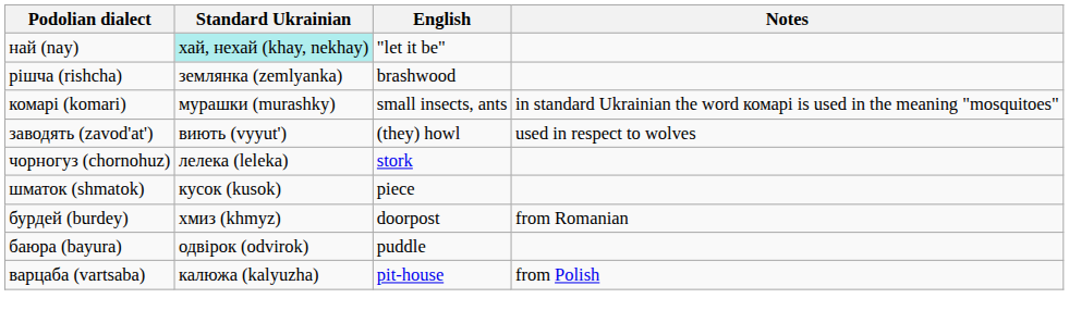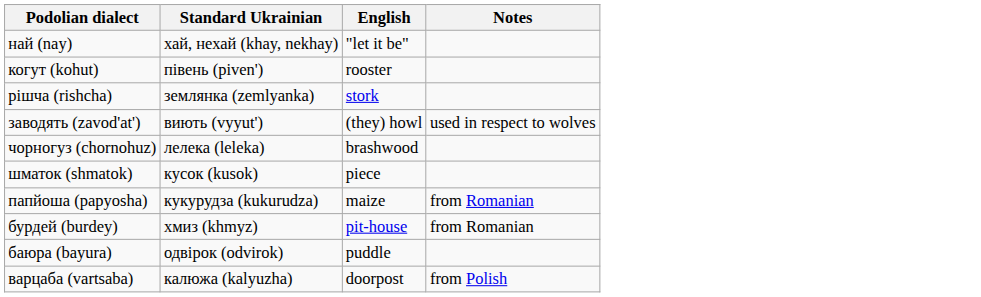най (nay) | Standard Ukrainian: paleturquoise background -> no background
+ row: когут (kohut) | півень (piven') | rooster
рішча (rishcha) | English: brashwood -> stork
- row: комарі (komari) | мурашки (murashky) | small insects, ants | in standard Ukrainian the word комарі is used in the meaning "mosquitoes"
чорногуз (chornohuz) | English: stork -> brashwood
+ row: папйоша (papyosha) | кукурудза (kukurudza) | maize | from Romanian
бурдей (burdey) | English: doorpost -> pit-house
варцаба (vartsaba) | English: pit-house -> doorpost
